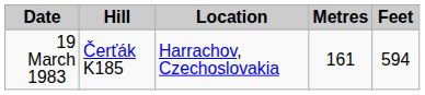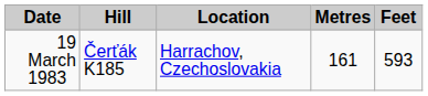19 March 1983 | Feet: 594 -> 593
